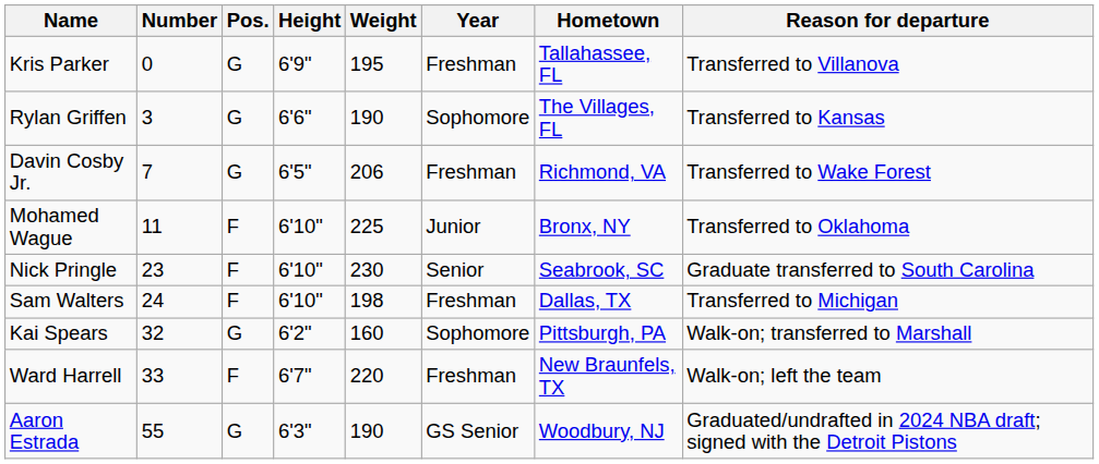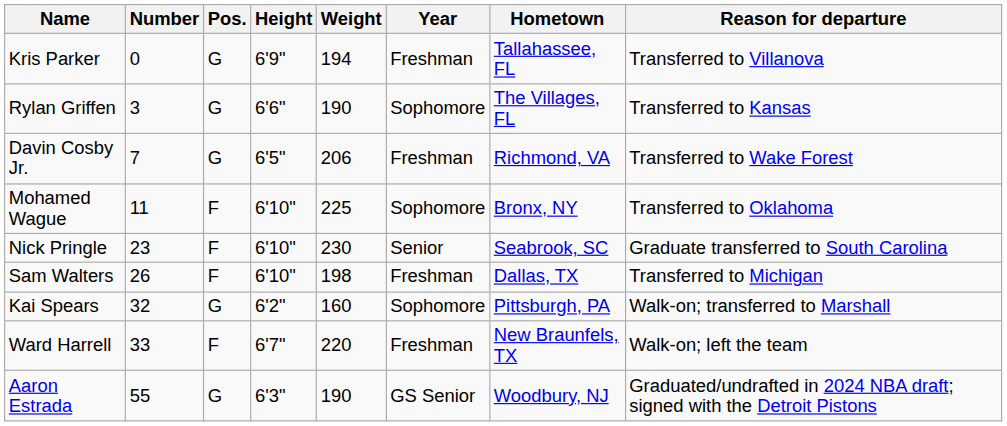Kris Parker | Weight: 195 -> 194
Mohamed Wague | Year: Junior -> Sophomore
Sam Walters | Number: 24 -> 26
